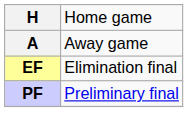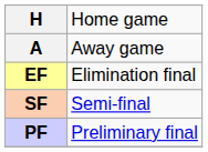+ row: SF | Semi-final
